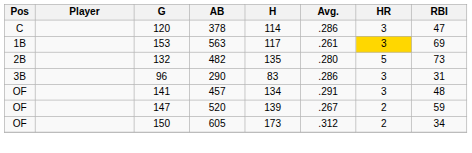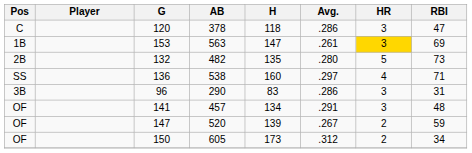120 | H: 114 -> 118
153 | H: 117 -> 147
+ row: SS | 136 | 538 | 160 | .297 | 4 | 71
